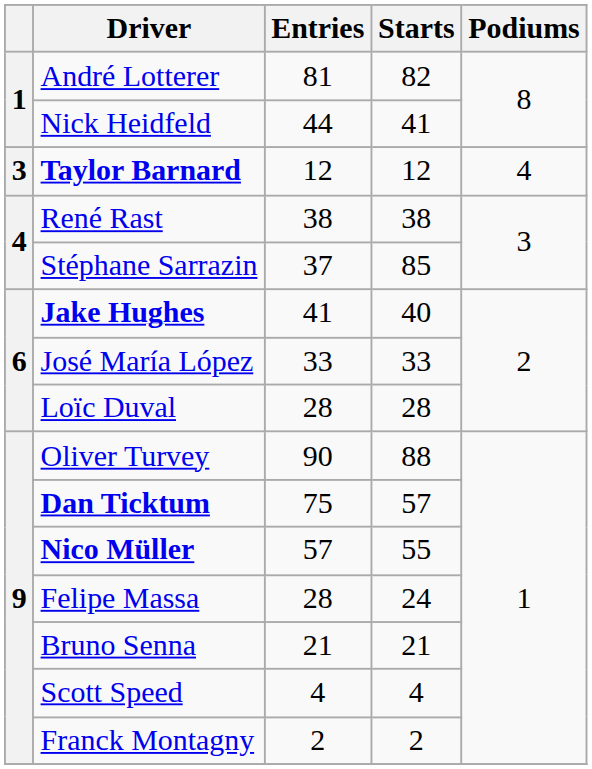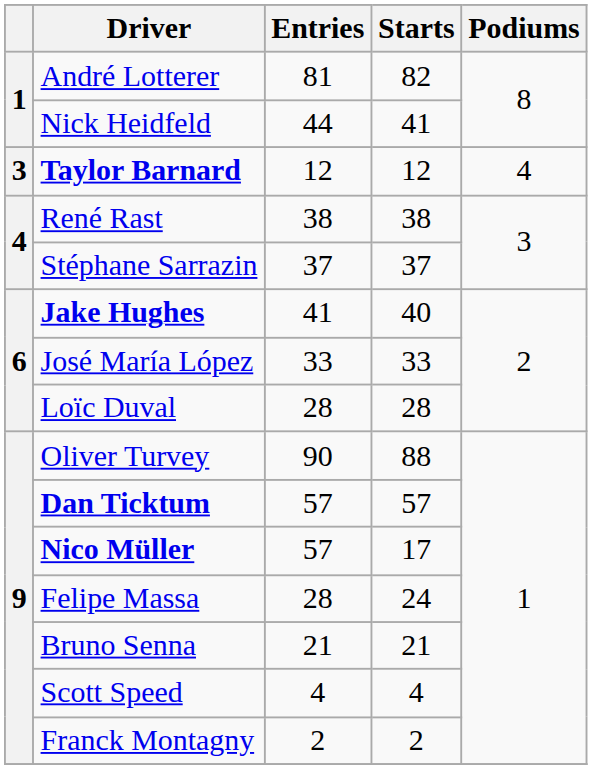Stéphane Sarrazin | Starts: 85 -> 37
Dan Ticktum | Entries: 75 -> 57
Nico Müller | Starts: 55 -> 17
